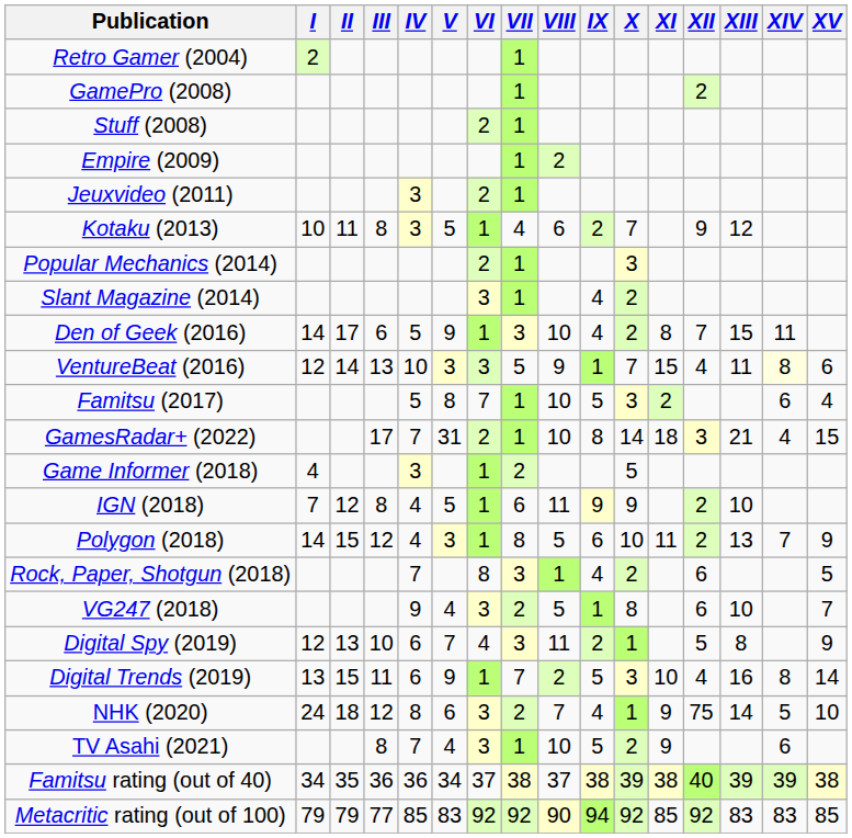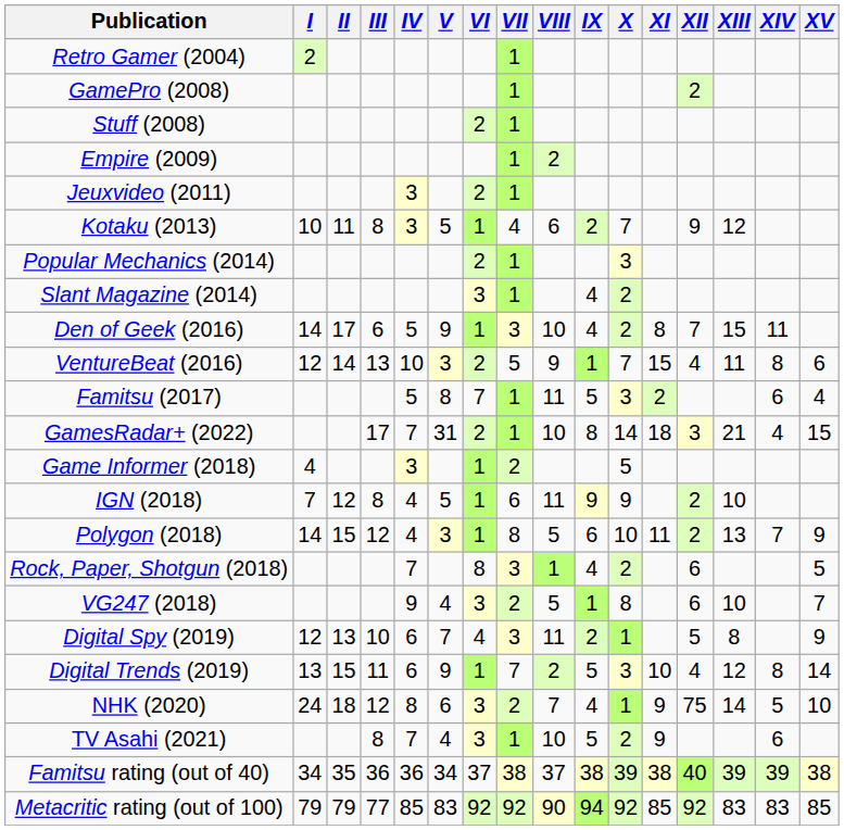VentureBeat (2016) | VI: 3 -> 2
VentureBeat (2016) | XIV: lightyellow background -> no background
Famitsu (2017) | VIII: 10 -> 11
Digital Trends (2019) | XIII: 16 -> 12
